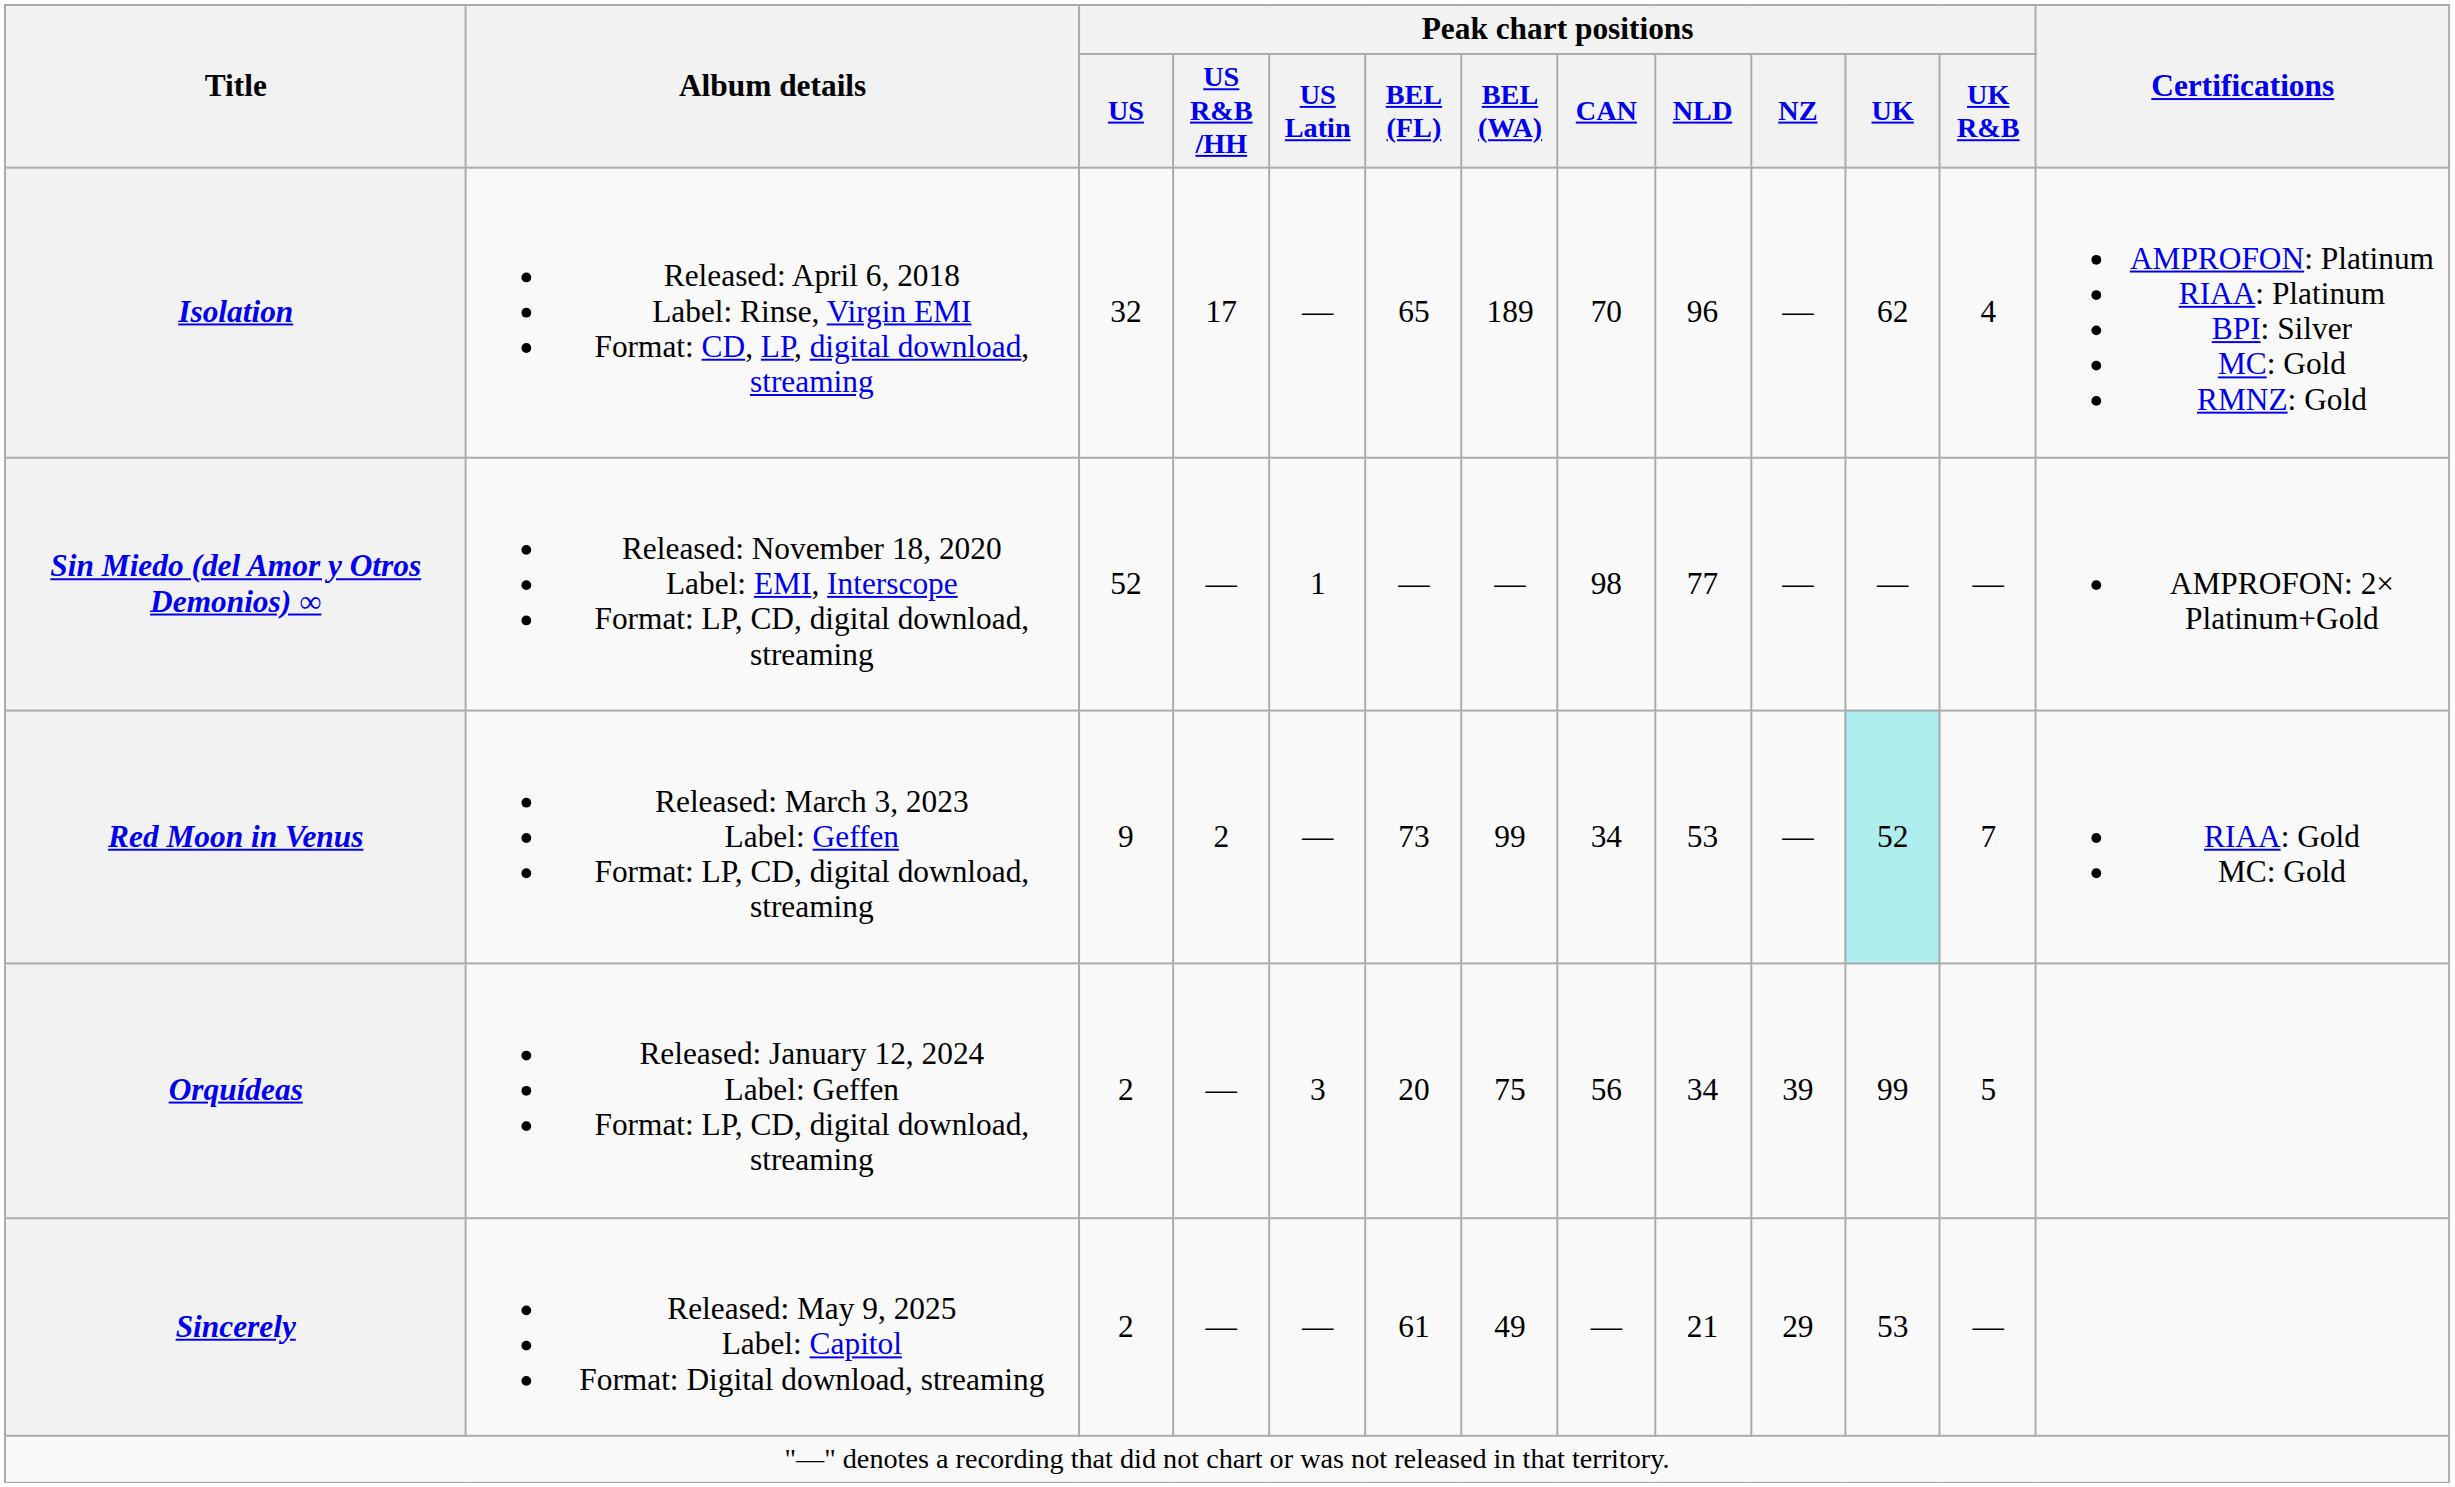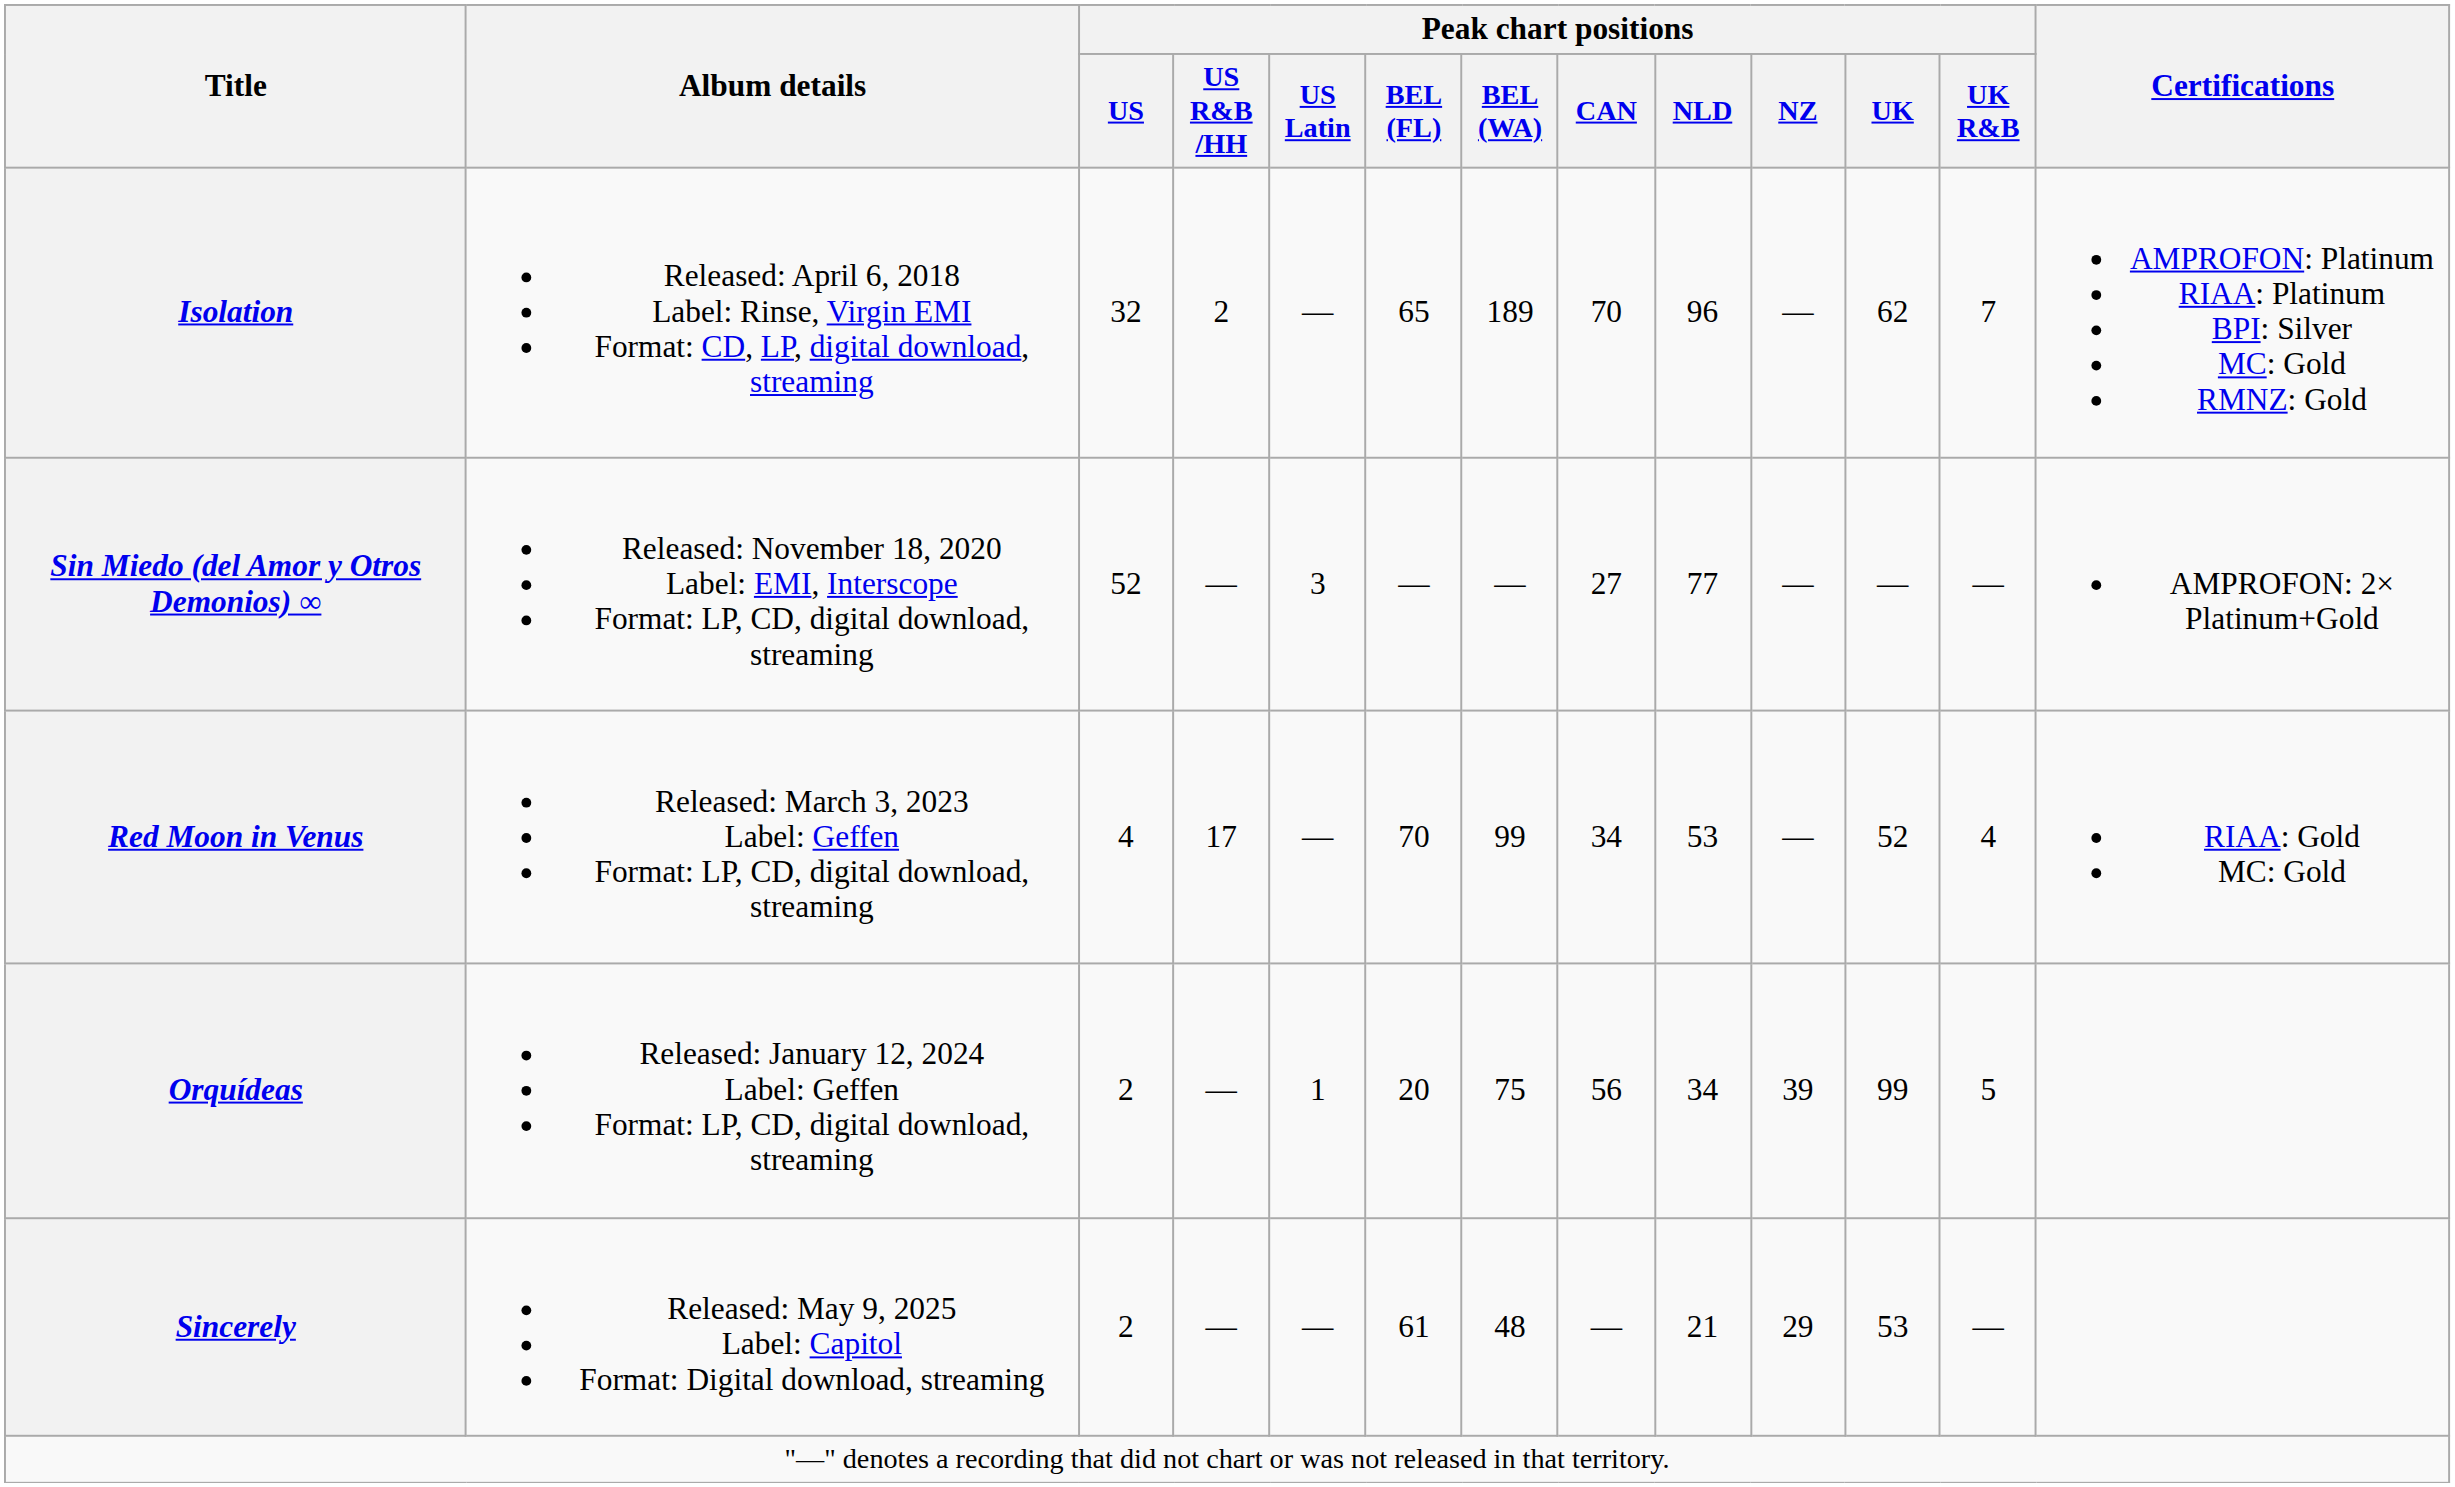Isolation | Peak chart positions / US R&B /HH: 17 -> 2
Isolation | Peak chart positions / UK R&B: 4 -> 7
Sin Miedo (del Amor y Otros Demonios) ∞ | Peak chart positions / US Latin: 1 -> 3
Sin Miedo (del Amor y Otros Demonios) ∞ | Peak chart positions / CAN: 98 -> 27
Red Moon in Venus | Peak chart positions / US: 9 -> 4
Red Moon in Venus | Peak chart positions / US R&B /HH: 2 -> 17
Red Moon in Venus | Peak chart positions / BEL (FL): 73 -> 70
Red Moon in Venus | Peak chart positions / UK: paleturquoise background -> no background
Red Moon in Venus | Peak chart positions / UK R&B: 7 -> 4
Orquídeas | Peak chart positions / US Latin: 3 -> 1
Sincerely | Peak chart positions / BEL (WA): 49 -> 48
